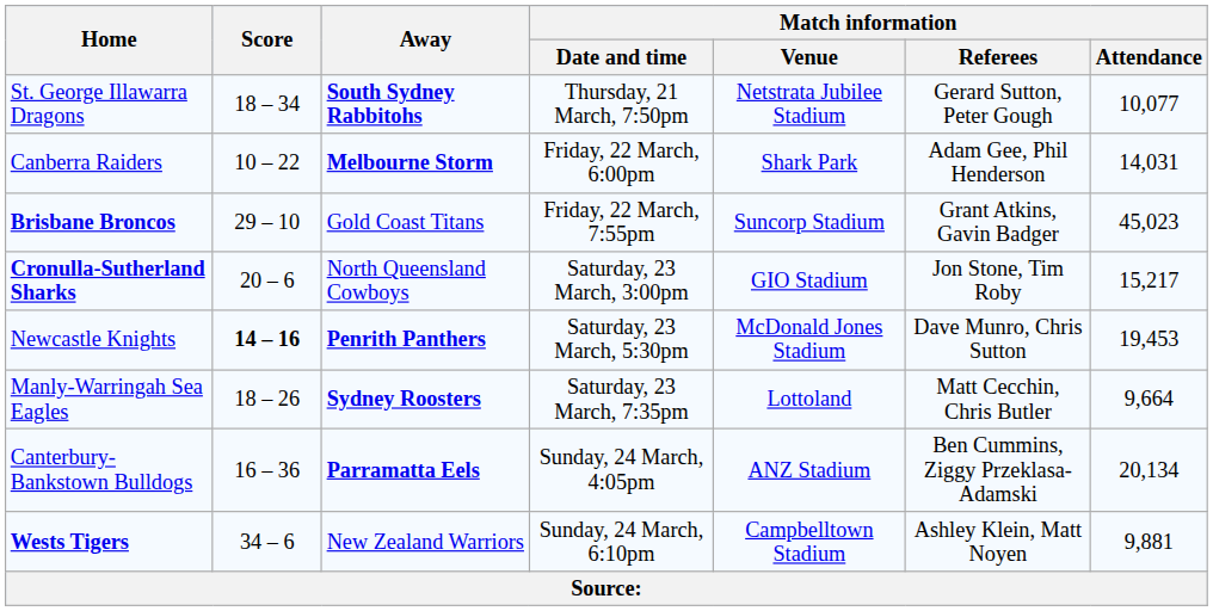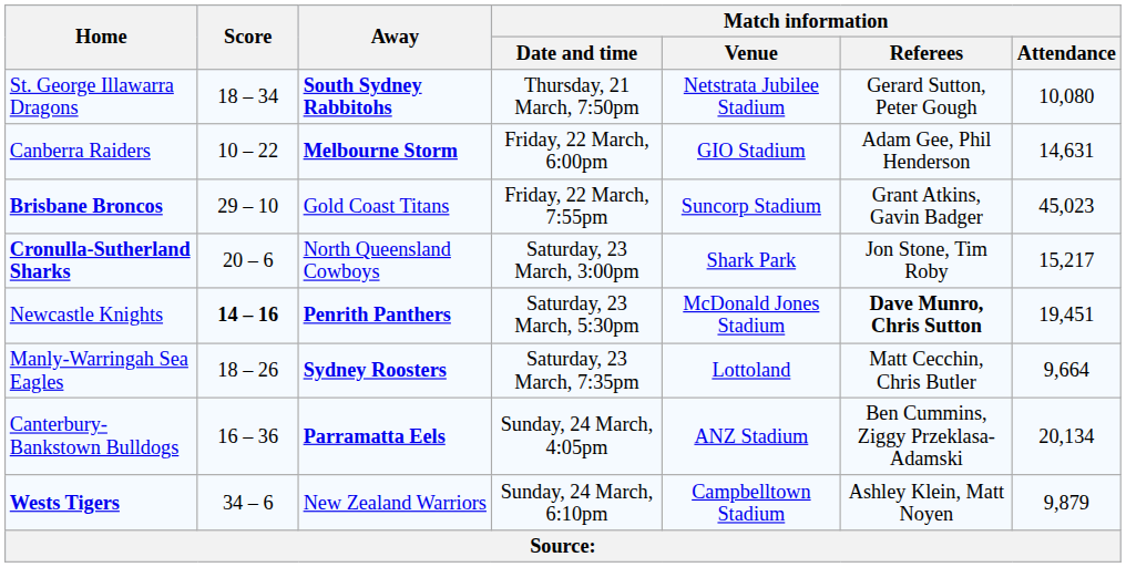St. George Illawarra Dragons | Match information / Attendance: 10,077 -> 10,080
Canberra Raiders | Match information / Venue: Shark Park -> GIO Stadium
Canberra Raiders | Match information / Attendance: 14,031 -> 14,631
Cronulla-Sutherland Sharks | Match information / Venue: GIO Stadium -> Shark Park
Newcastle Knights | Match information / Referees: normal -> bold
Newcastle Knights | Match information / Attendance: 19,453 -> 19,451
Wests Tigers | Match information / Attendance: 9,881 -> 9,879
